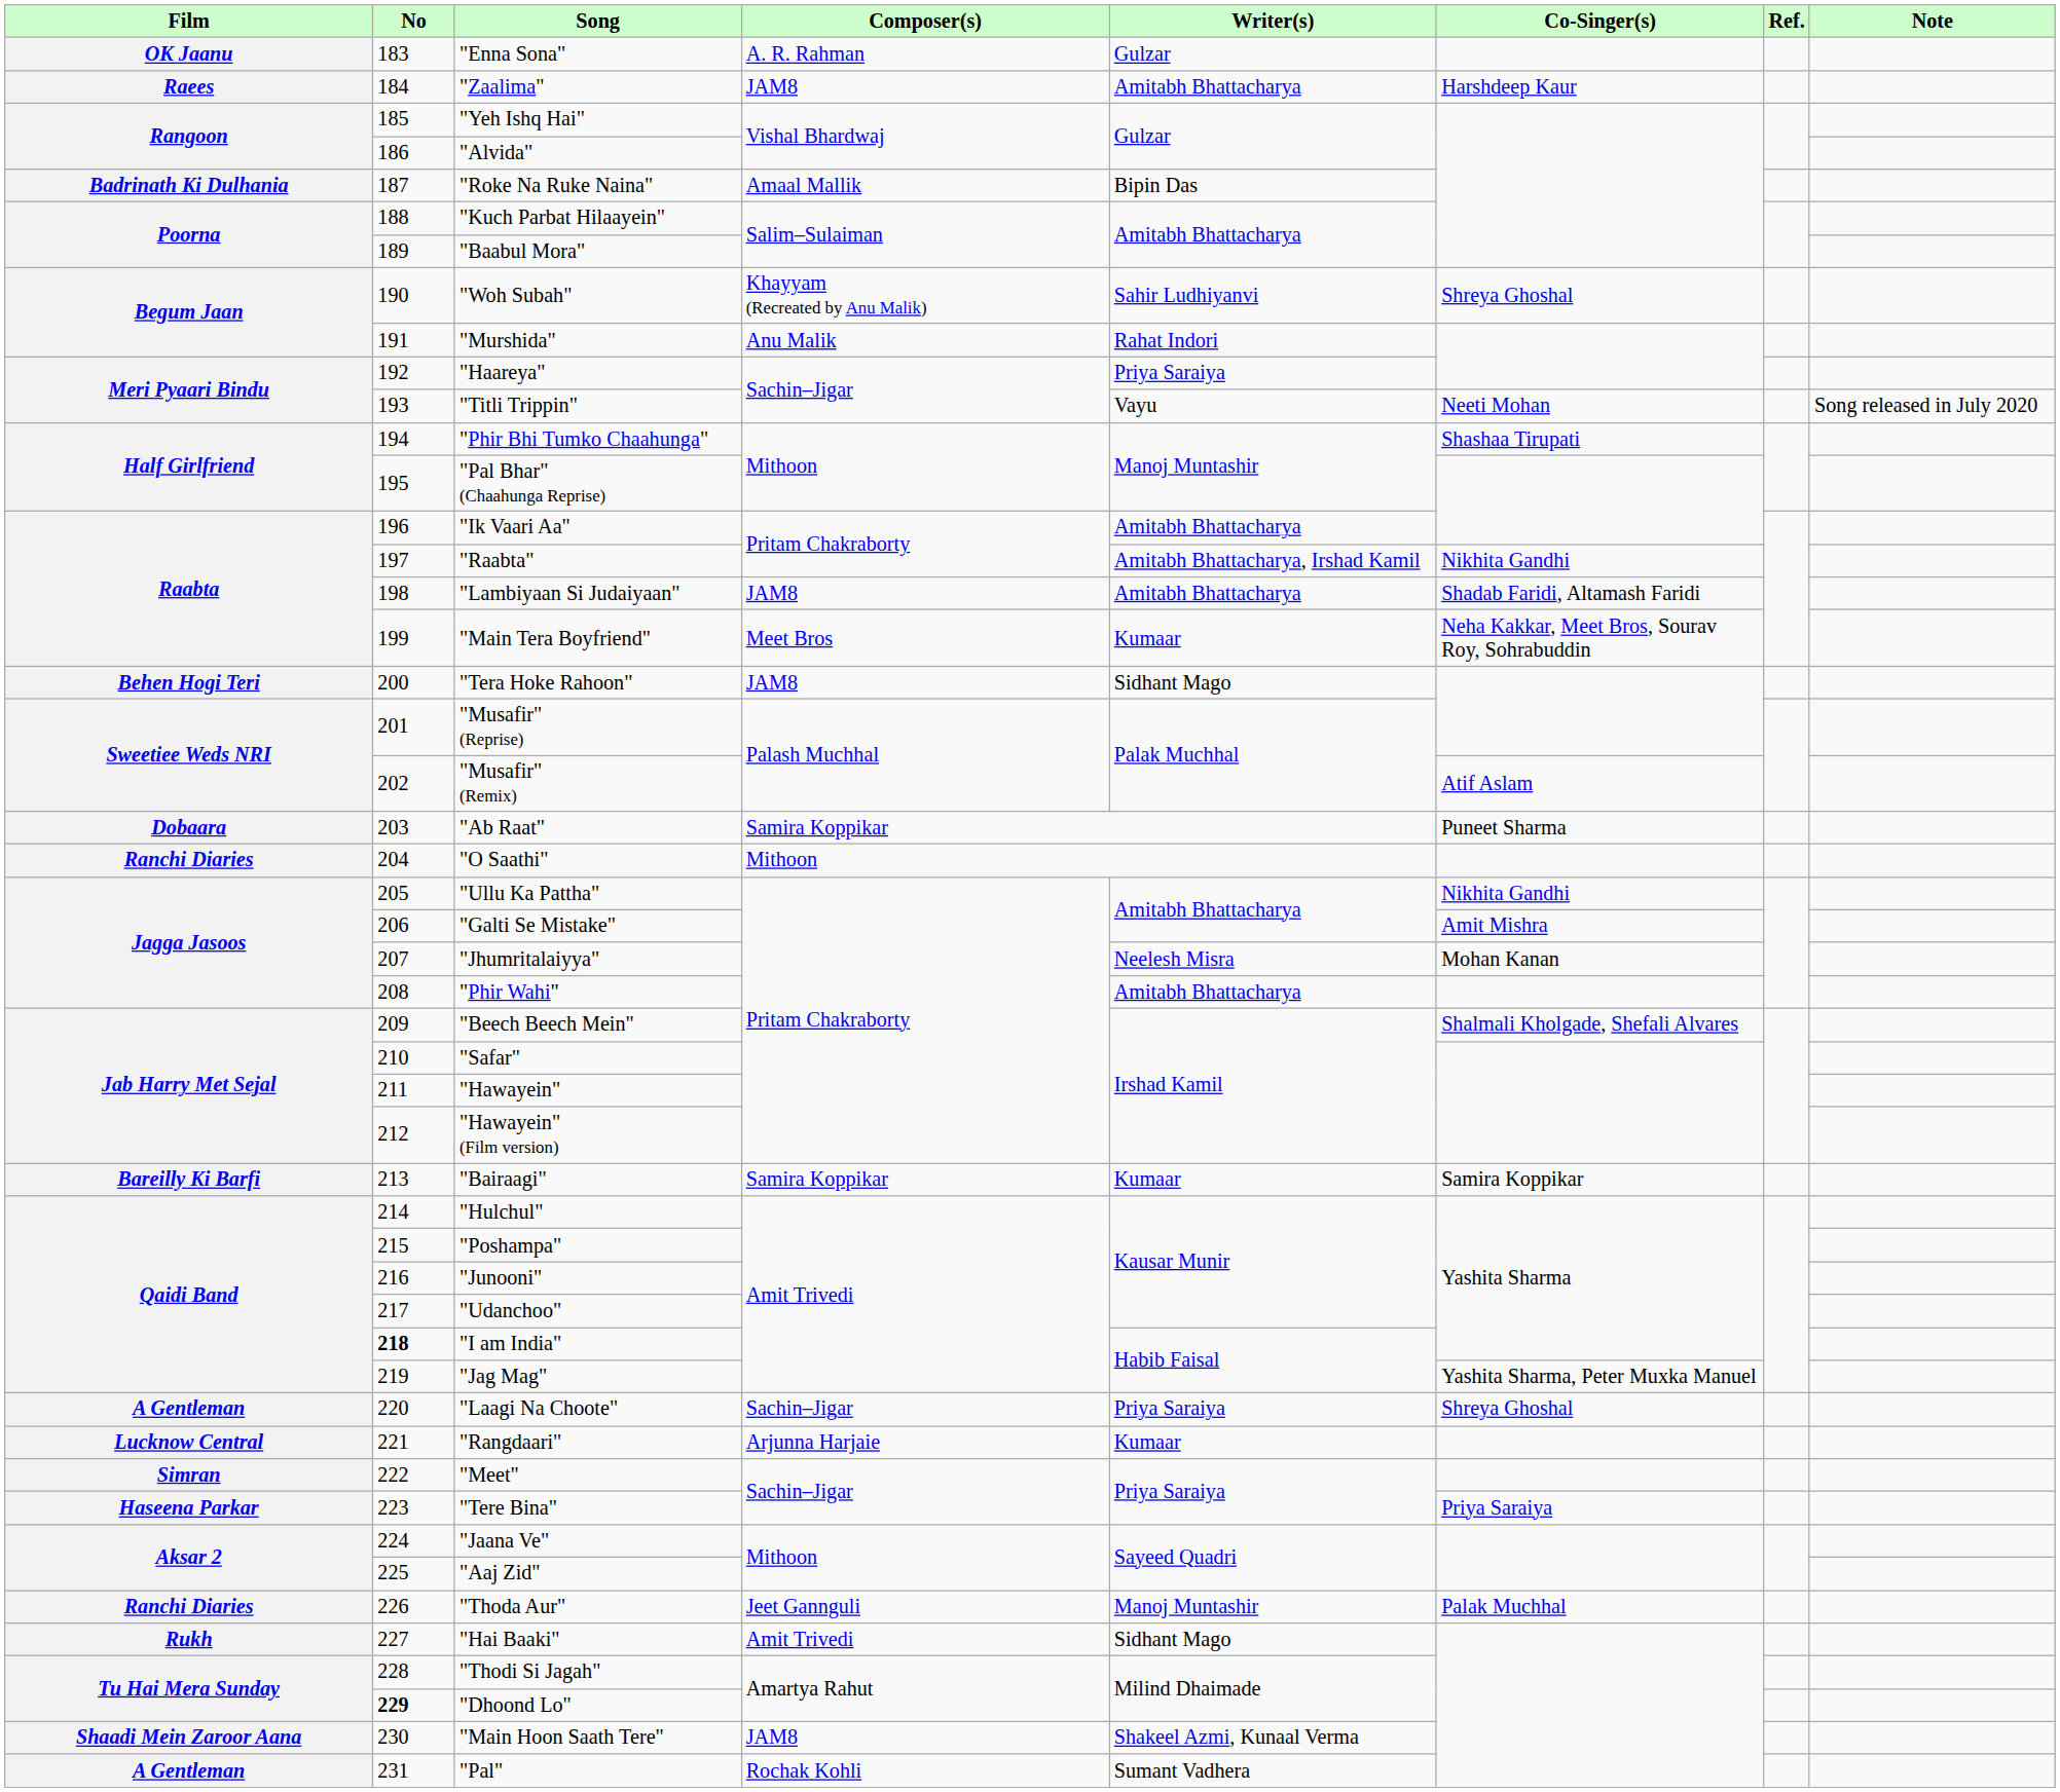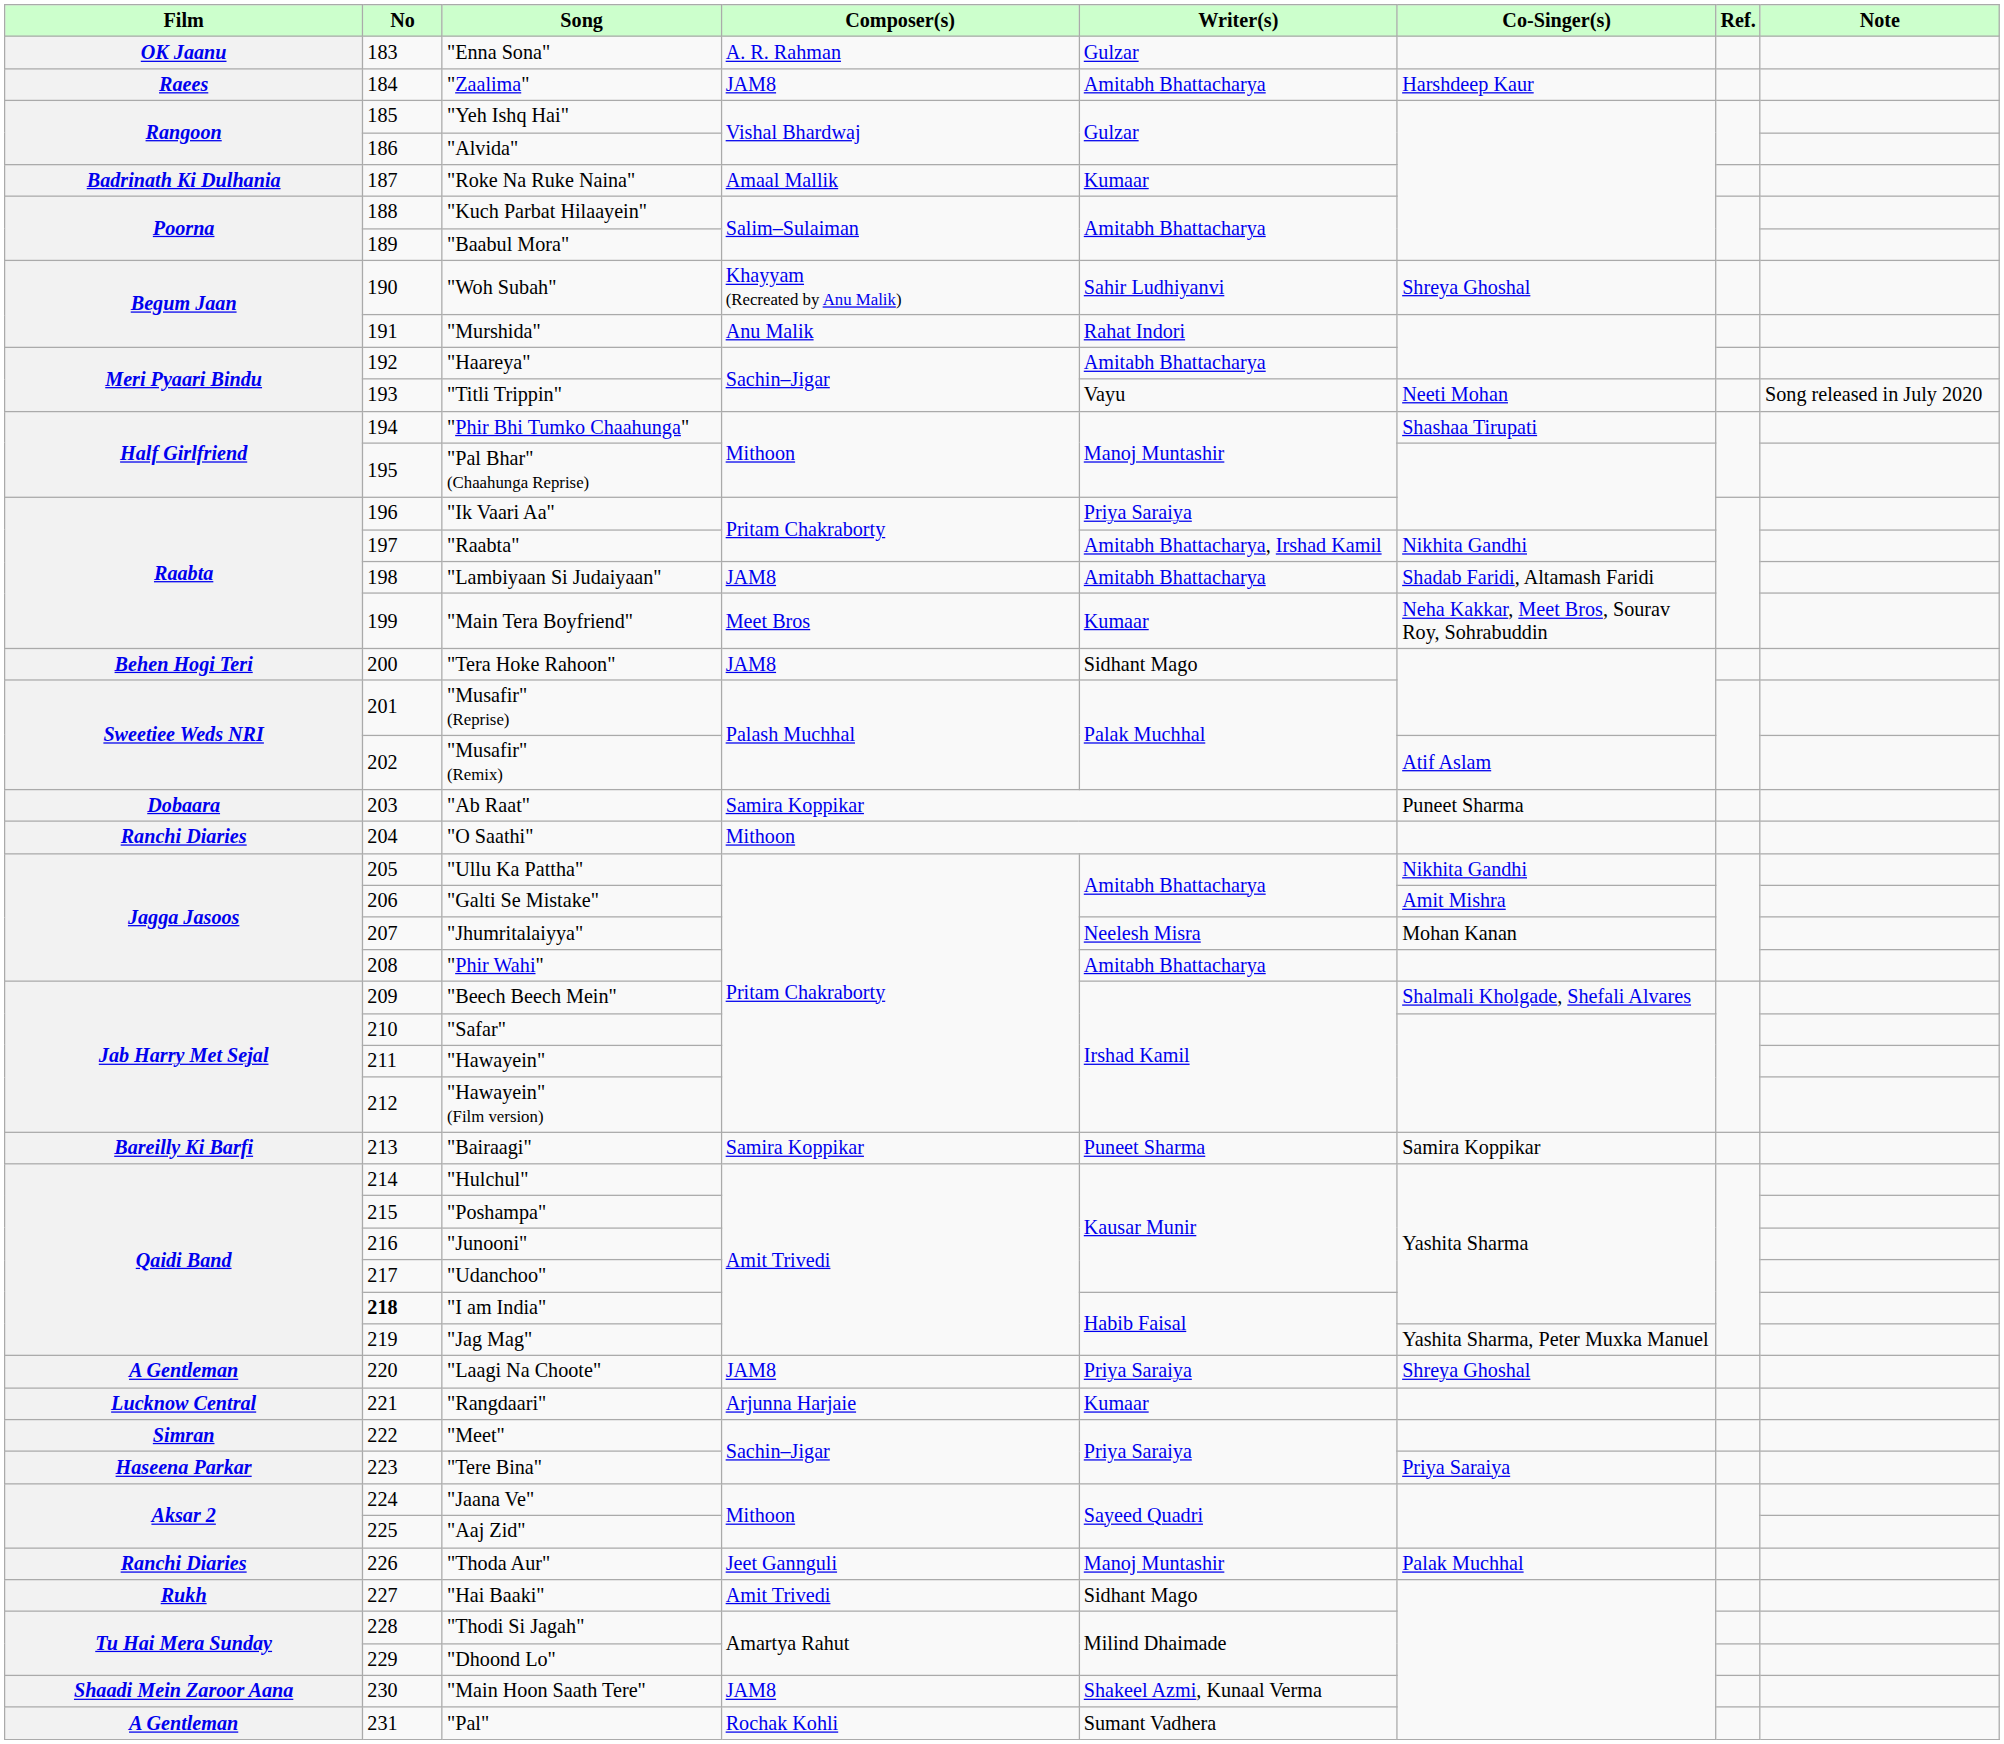"Roke Na Ruke Naina" | Writer(s): Bipin Das -> Kumaar
"Haareya" | Writer(s): Priya Saraiya -> Amitabh Bhattacharya
"Ik Vaari Aa" | Writer(s): Amitabh Bhattacharya -> Priya Saraiya
"Bairaagi" | Writer(s): Kumaar -> Puneet Sharma
"Laagi Na Choote" | Composer(s): Sachin–Jigar -> JAM8
"Dhoond Lo" | No: bold -> normal
